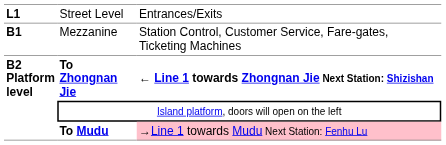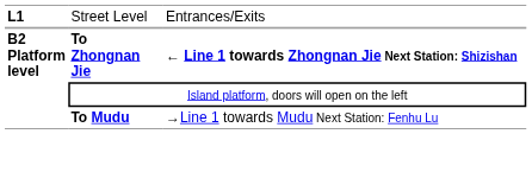- row: B1 | Mezzanine | Station Control, Customer Service, Fare-gates, Ticketing Machines
To Mudu | column 3: pink background -> no background
